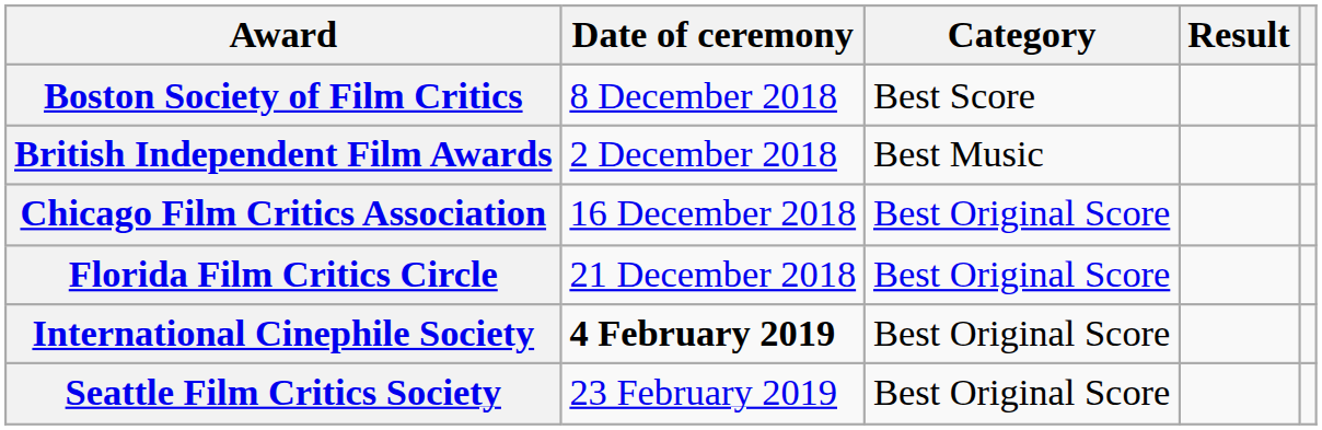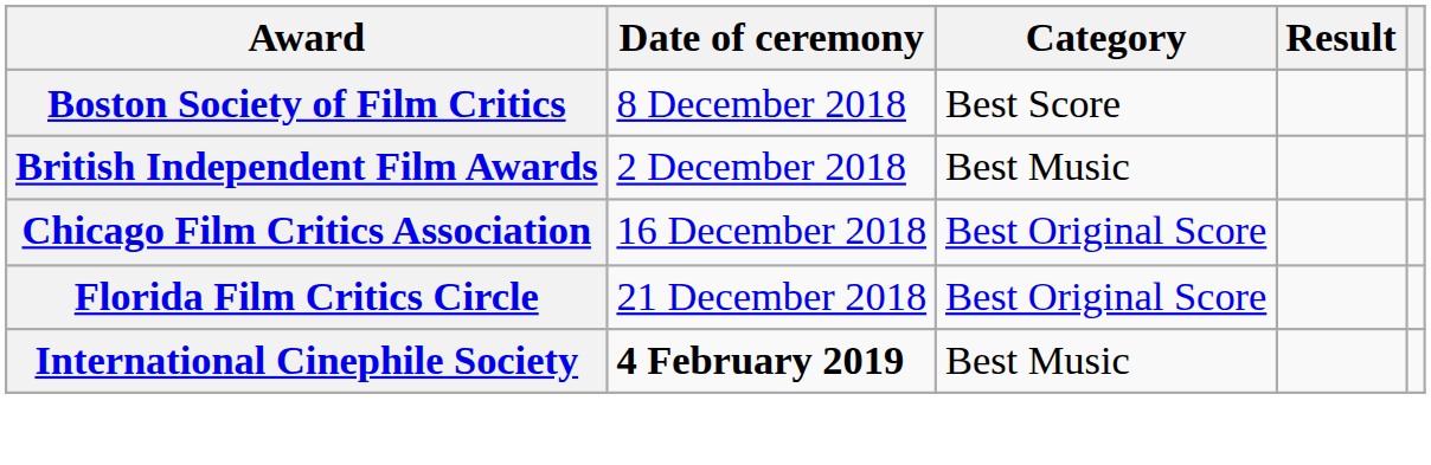International Cinephile Society | Category: Best Original Score -> Best Music
- row: Seattle Film Critics Society | 23 February 2019 | Best Original Score
